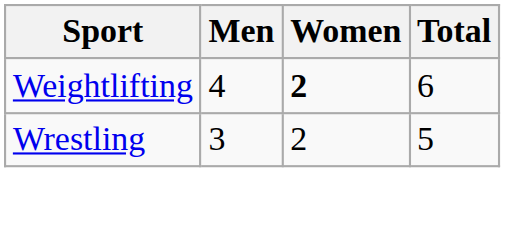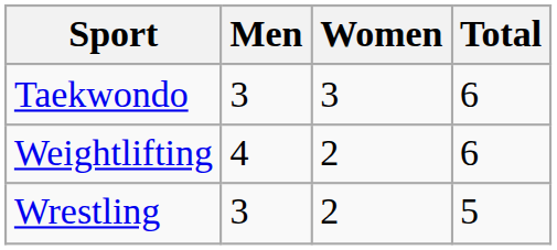+ row: Taekwondo | 3 | 3 | 6
Weightlifting | Women: bold -> normal
